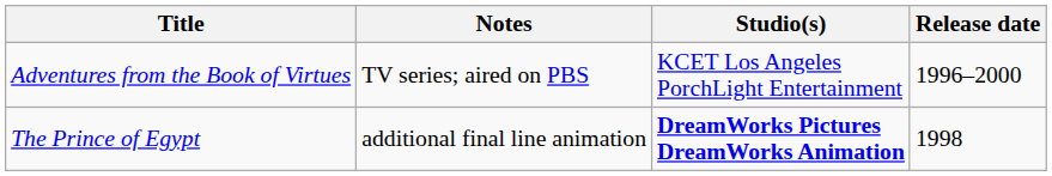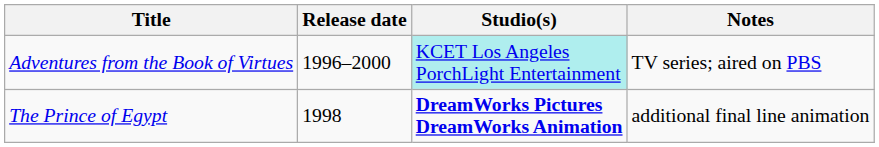columns swapped: Release date <-> Notes
Adventures from the Book of Virtues | Studio(s): no background -> paleturquoise background
